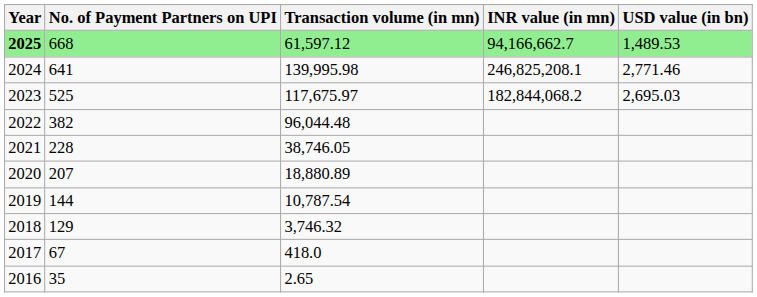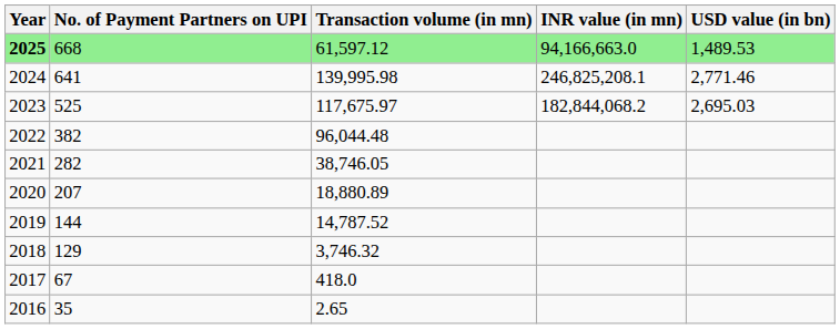2025 | INR value (in mn): 94,166,662.7 -> 94,166,663.0
2021 | No. of Payment Partners on UPI: 228 -> 282
2019 | Transaction volume (in mn): 10,787.54 -> 14,787.52
